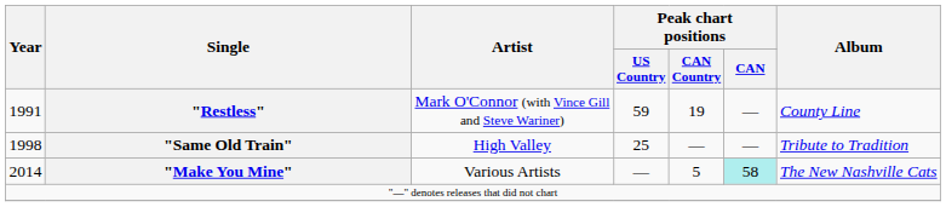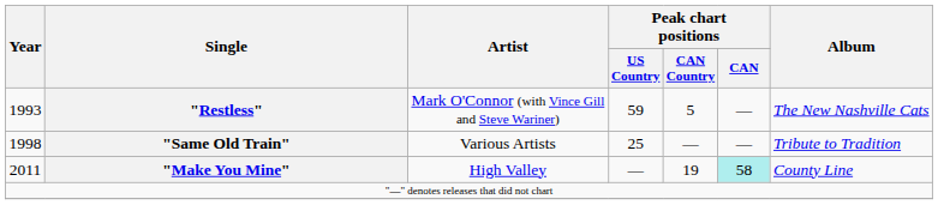"Restless" | Year: 1991 -> 1993
"Restless" | Peak chart positions / CAN Country: 19 -> 5
"Restless" | Album: County Line -> The New Nashville Cats
"Same Old Train" | Artist: High Valley -> Various Artists
"Make You Mine" | Year: 2014 -> 2011
"Make You Mine" | Artist: Various Artists -> High Valley
"Make You Mine" | Peak chart positions / CAN Country: 5 -> 19
"Make You Mine" | Album: The New Nashville Cats -> County Line
